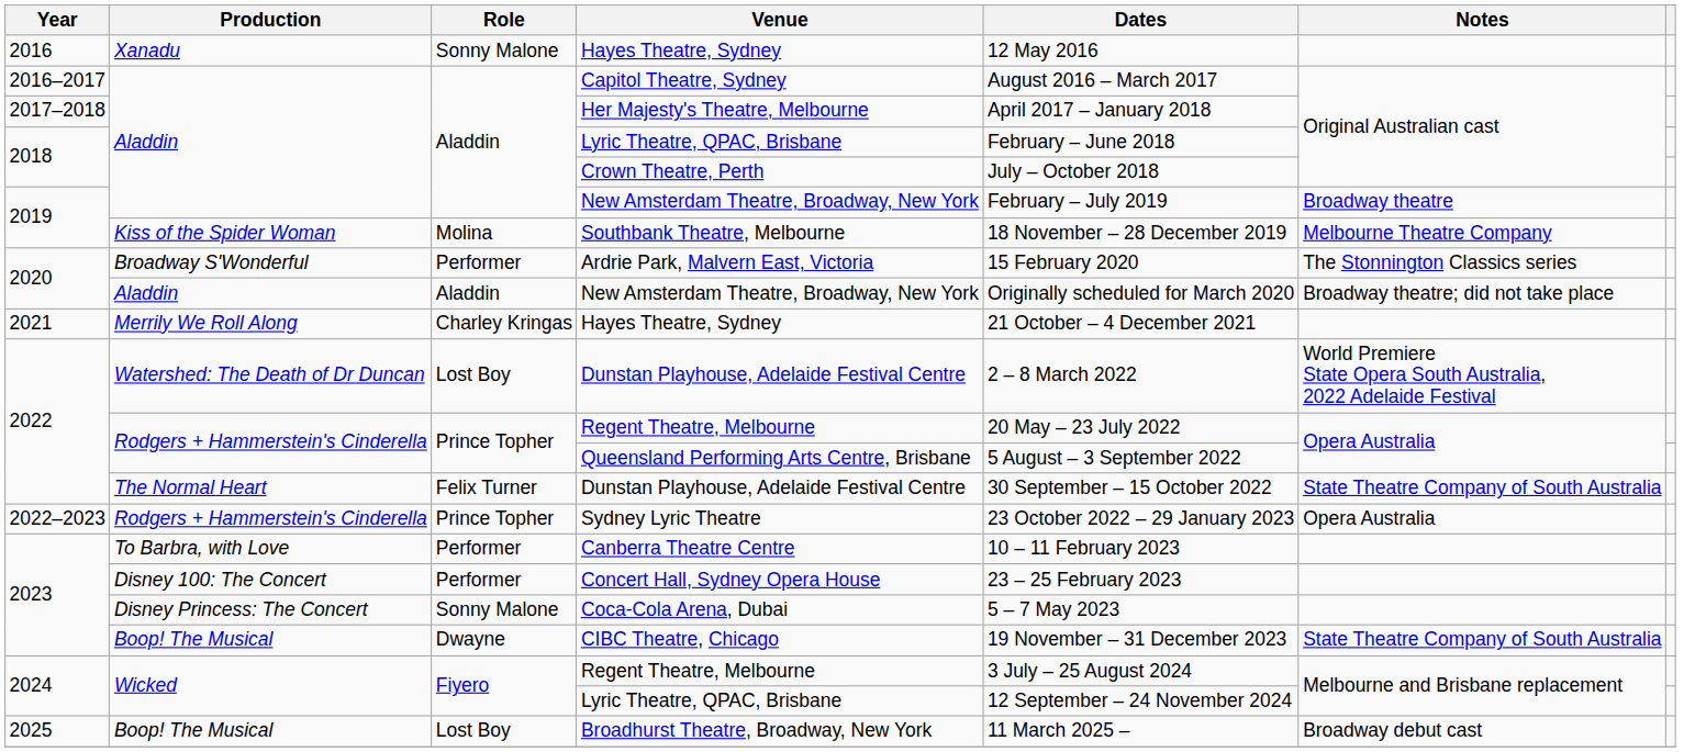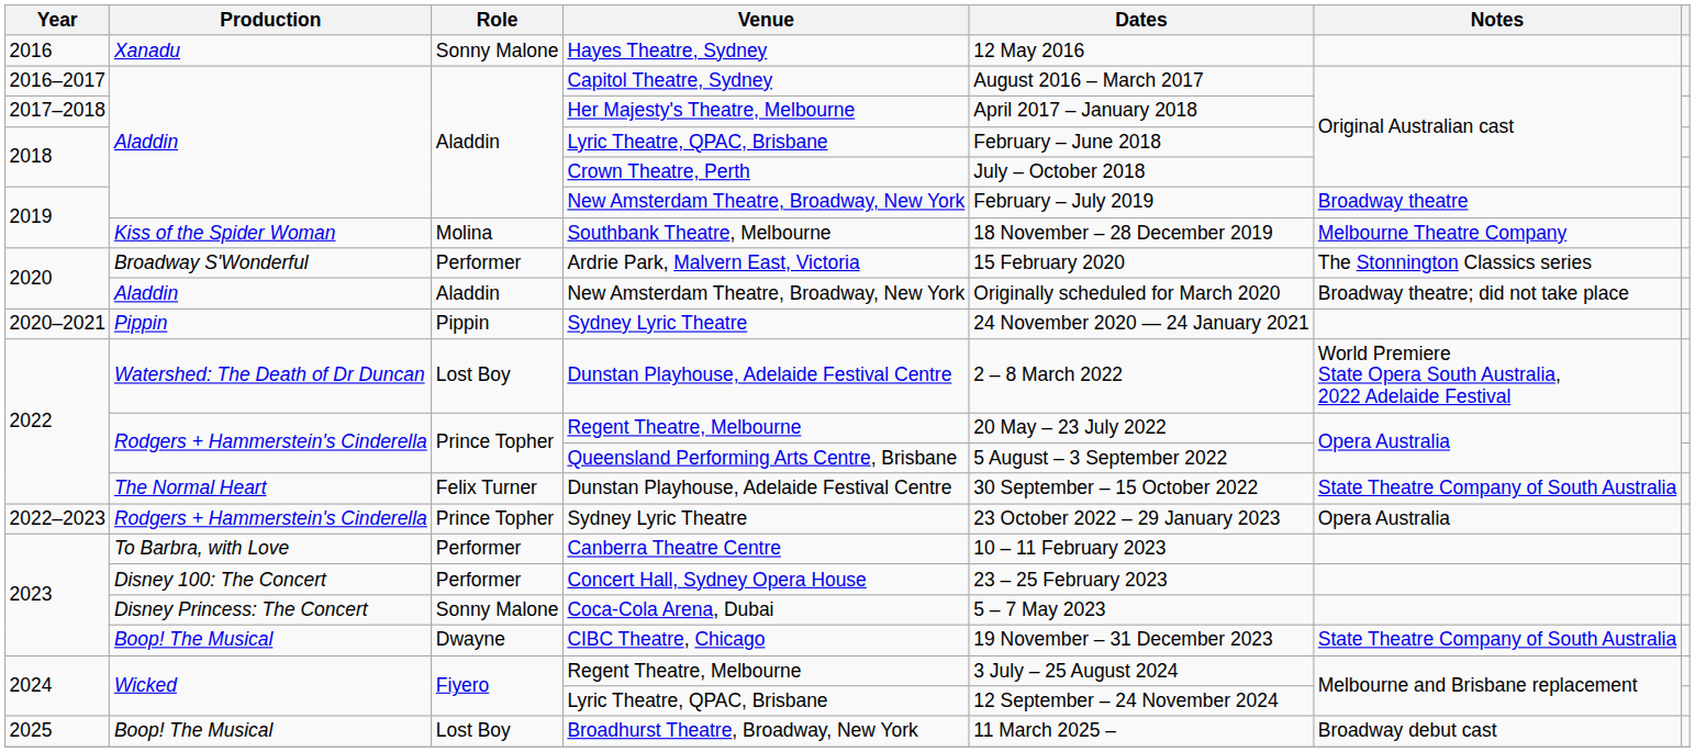+ row: 2020–2021 | Pippin | Pippin | Sydney Lyric Theatre | 24 November 2020 — 24 January 2021
- row: 2021 | Merrily We Roll Along | Charley Kringas | Hayes Theatre, Sydney | 21 October – 4 December 2021
